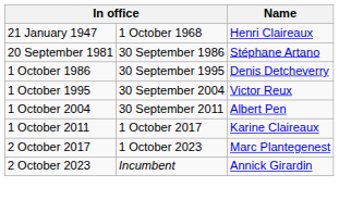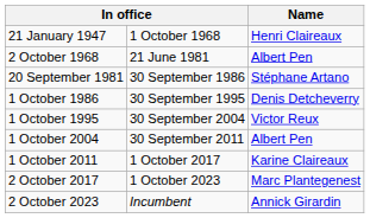+ row: 2 October 1968 | 21 June 1981 | Albert Pen
